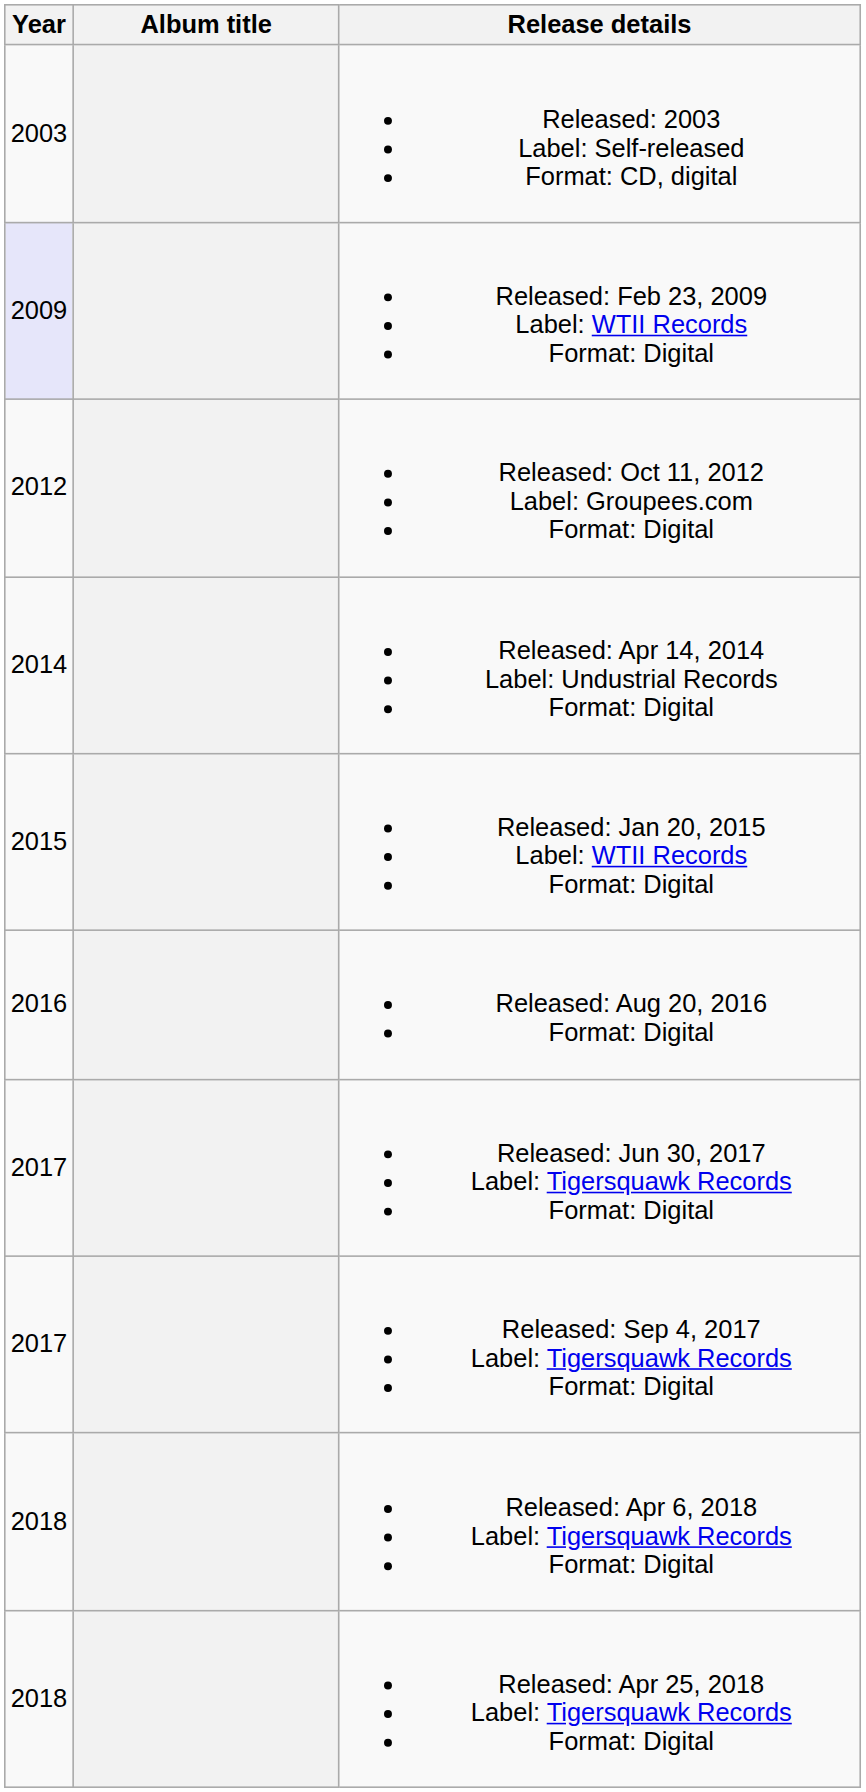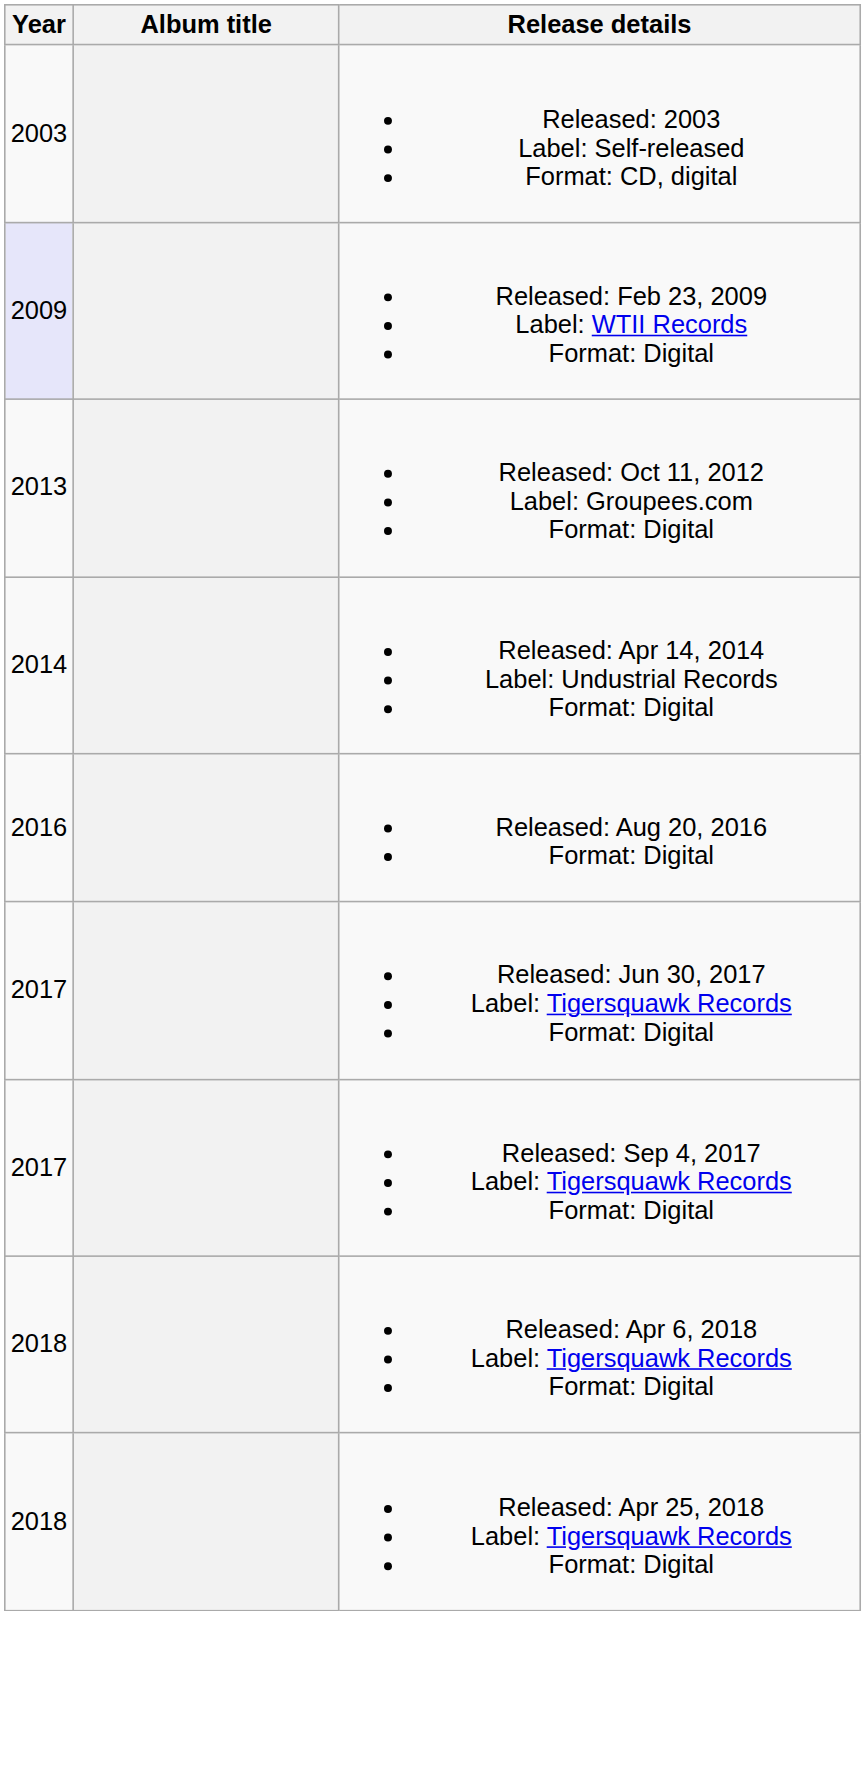Released: Oct 11, 2012 Label: Groupees.com Format: Digital | Year: 2012 -> 2013
- row: 2015 | Released: Jan 20, 2015 Label: WTII Records Format: Digital
